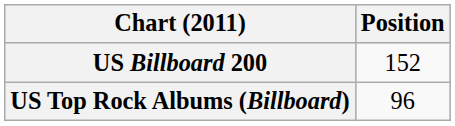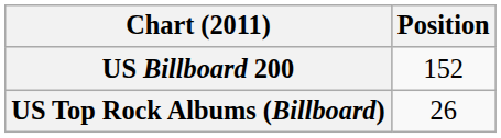US Top Rock Albums (Billboard) | Position: 96 -> 26
